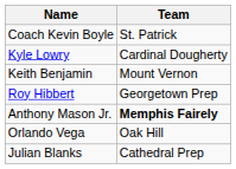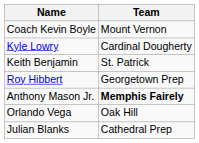Coach Kevin Boyle | Team: St. Patrick -> Mount Vernon
Keith Benjamin | Team: Mount Vernon -> St. Patrick
